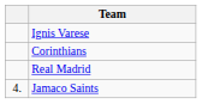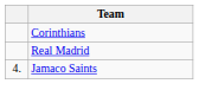- row: Ignis Varese
